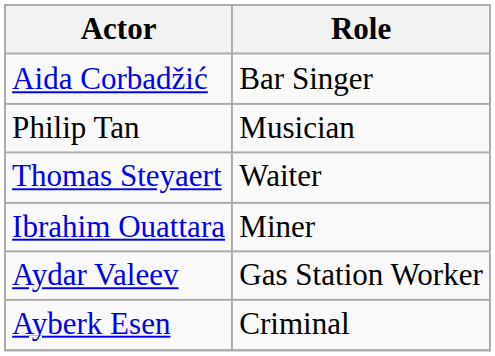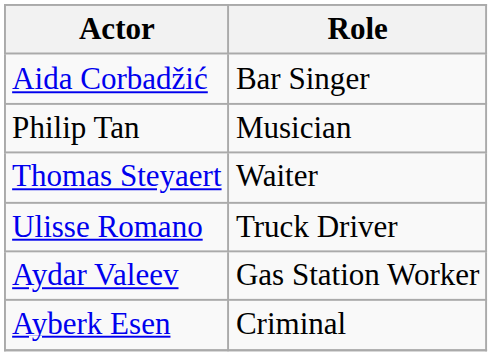+ row: Ulisse Romano | Truck Driver
- row: Ibrahim Ouattara | Miner
